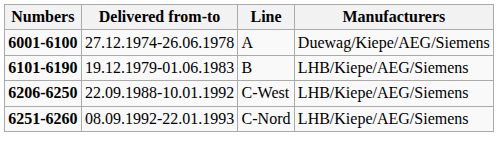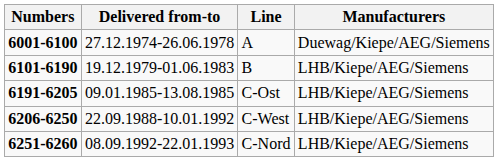+ row: 6191-6205 | 09.01.1985-13.08.1985 | C-Ost | LHB/Kiepe/AEG/Siemens
